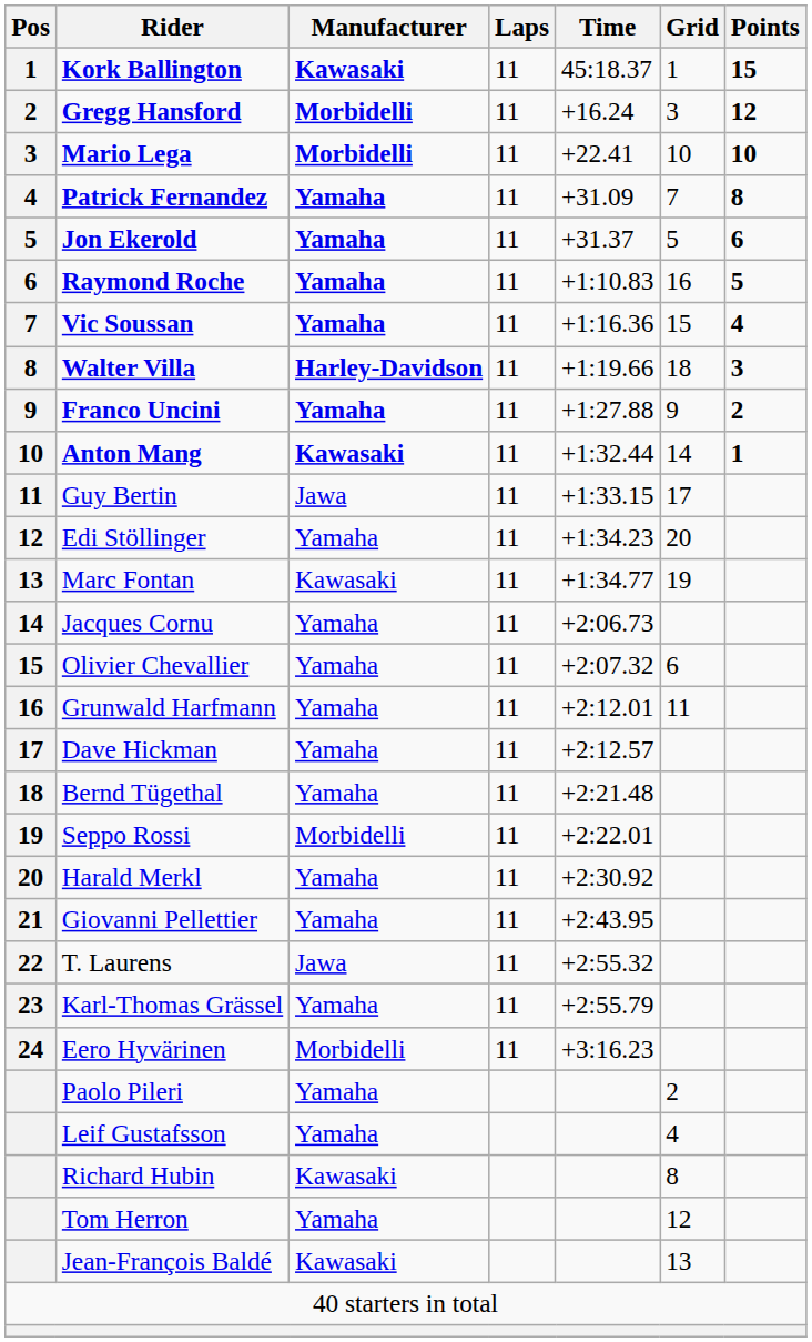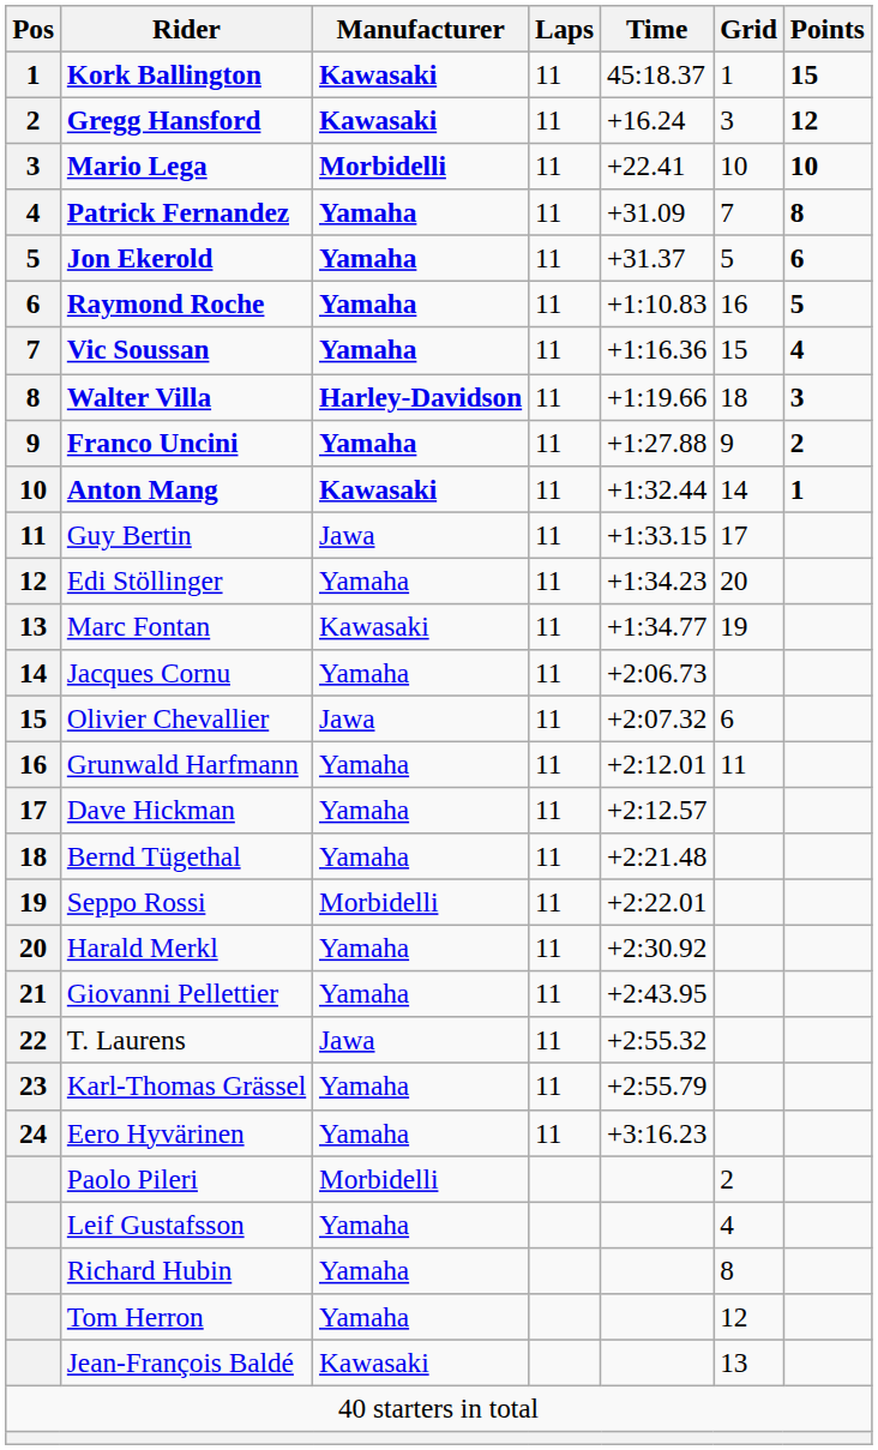Gregg Hansford | Manufacturer: Morbidelli -> Kawasaki
Olivier Chevallier | Manufacturer: Yamaha -> Jawa
Eero Hyvärinen | Manufacturer: Morbidelli -> Yamaha
Paolo Pileri | Manufacturer: Yamaha -> Morbidelli
Richard Hubin | Manufacturer: Kawasaki -> Yamaha
